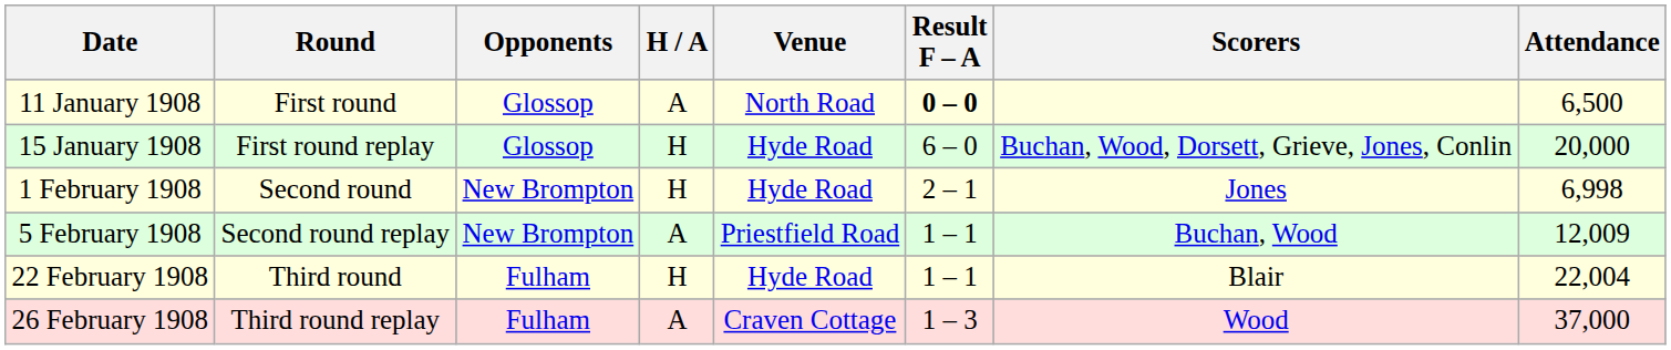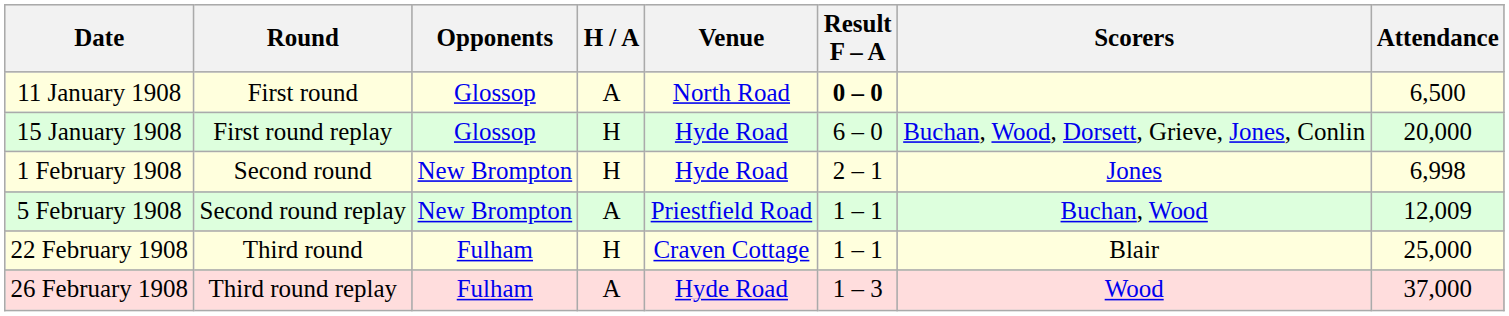22 February 1908 | Venue: Hyde Road -> Craven Cottage
22 February 1908 | Attendance: 22,004 -> 25,000
26 February 1908 | Venue: Craven Cottage -> Hyde Road
